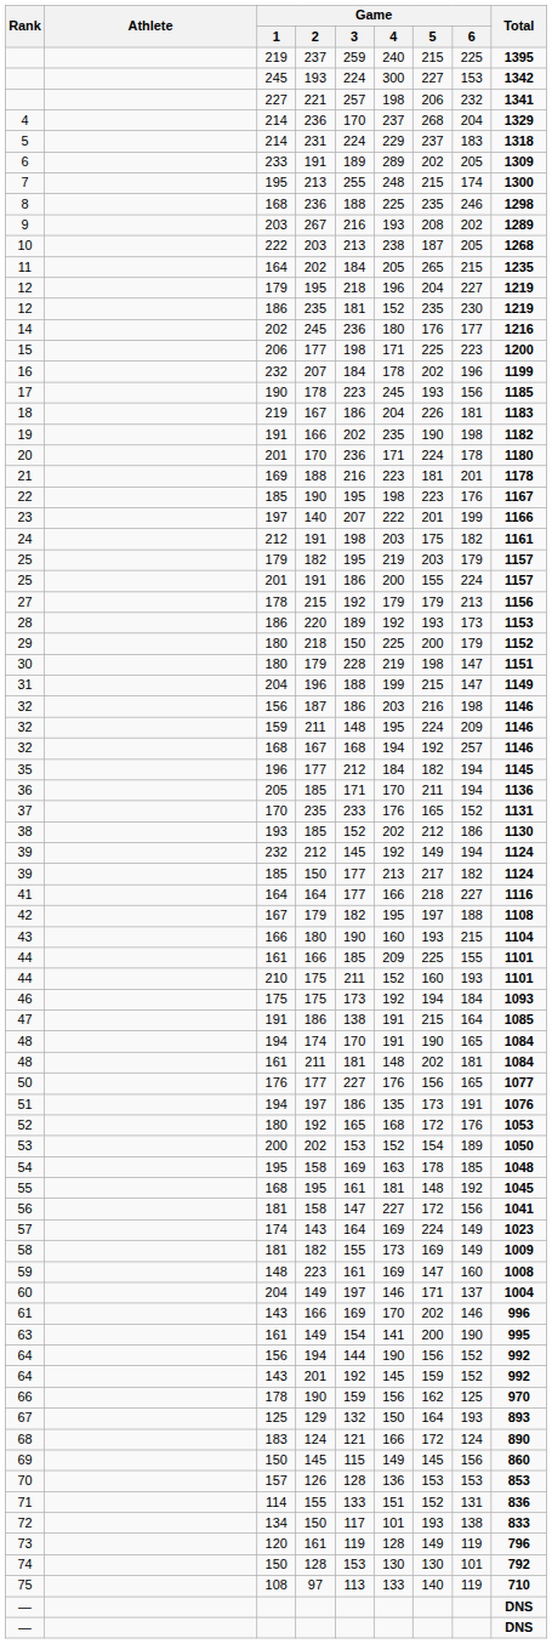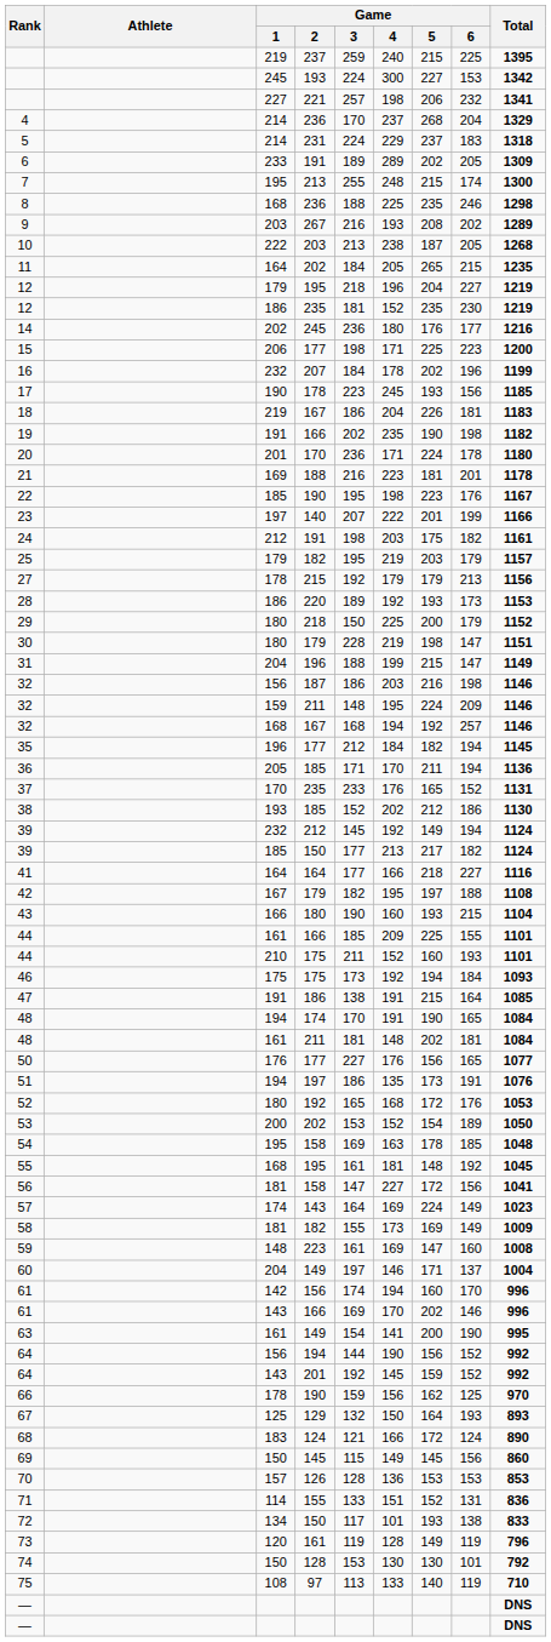- row: 25 | 201 | 191 | 186 | 200 | 155 | 224 | 1157
+ row: 61 | 142 | 156 | 174 | 194 | 160 | 170 | 996
